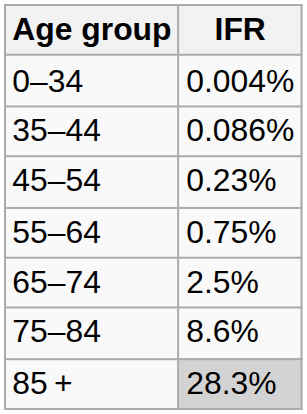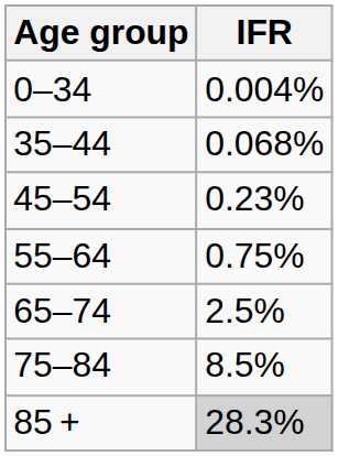35–44 | IFR: 0.086% -> 0.068%
75–84 | IFR: 8.6% -> 8.5%
